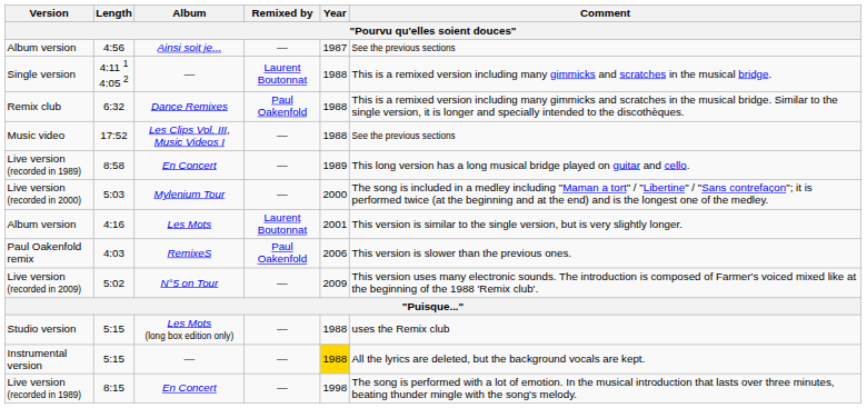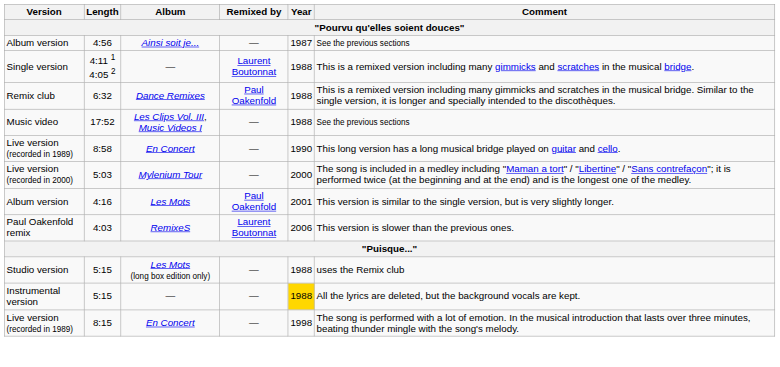8:58 | Year: 1989 -> 1990
4:16 | Remixed by: Laurent Boutonnat -> Paul Oakenfold
4:03 | Remixed by: Paul Oakenfold -> Laurent Boutonnat
- row: Live version (recorded in 2009) | 5:02 | N°5 on Tour | — | 2009 | This version uses many electronic sounds. The introduction is composed of Farmer's voiced mixed like at the beginning of the 1988 'Remix club'.
